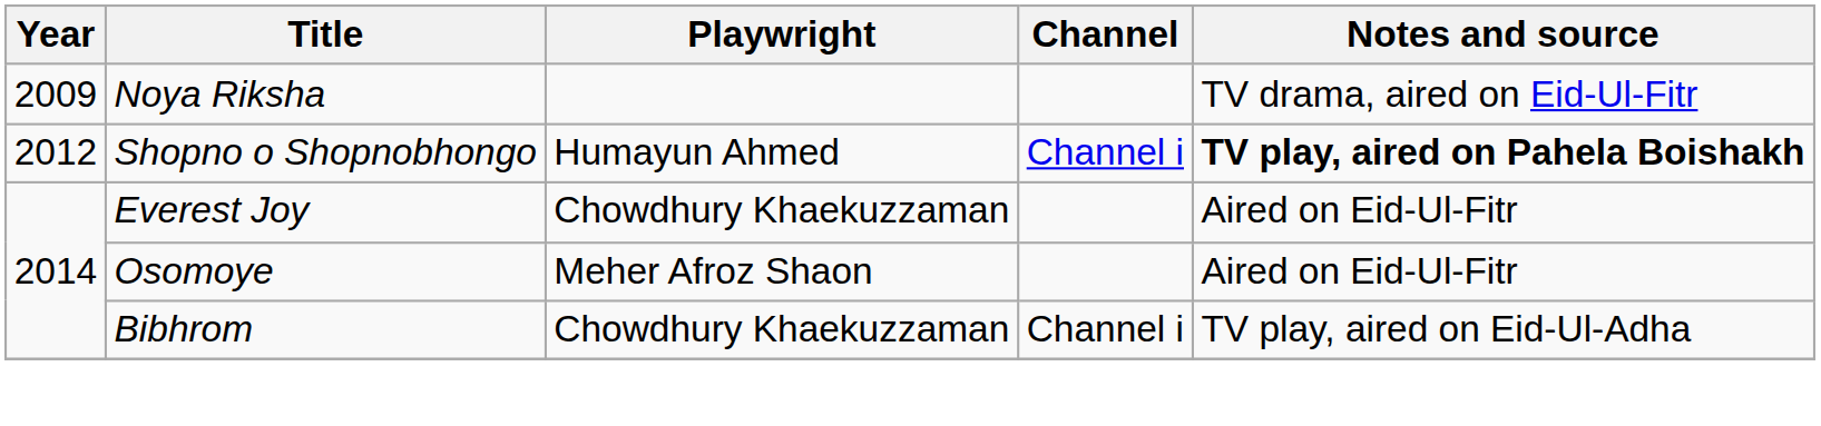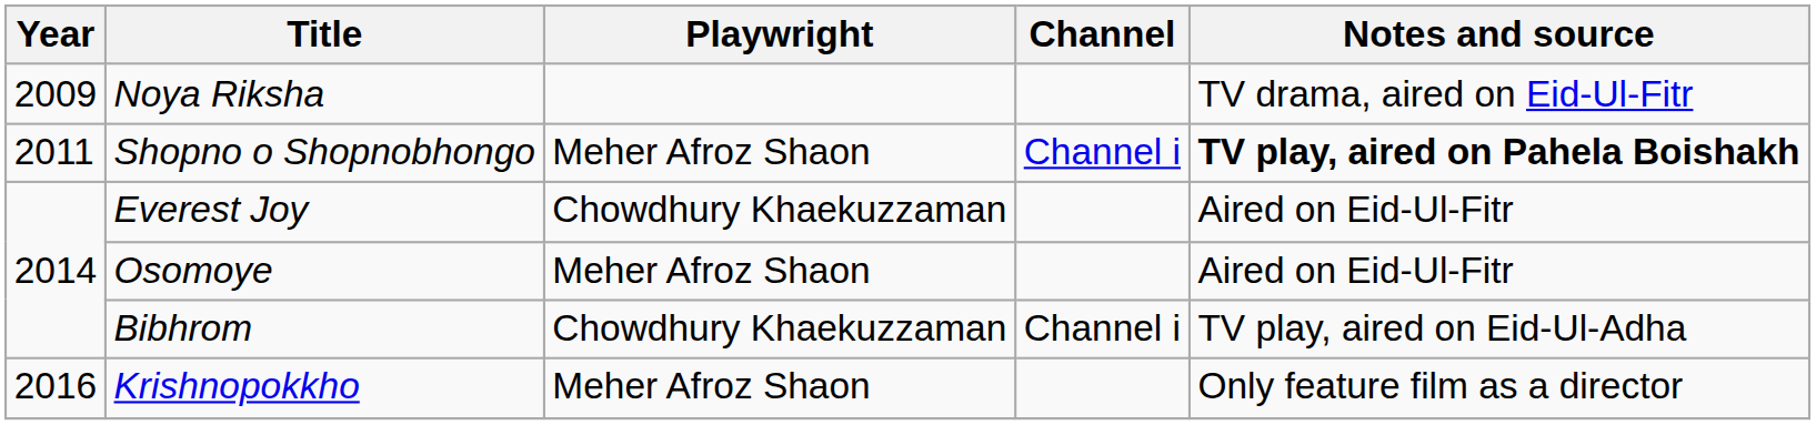Shopno o Shopnobhongo | Year: 2012 -> 2011
Shopno o Shopnobhongo | Playwright: Humayun Ahmed -> Meher Afroz Shaon
+ row: 2016 | Krishnopokkho | Meher Afroz Shaon | Only feature film as a director
